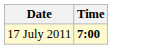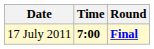+ column: Round | Final
